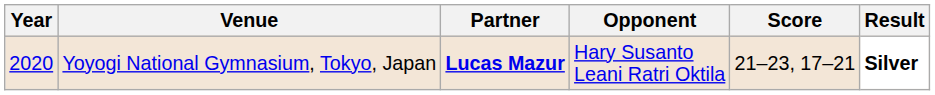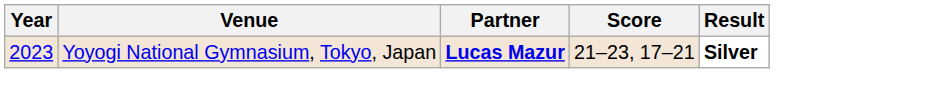- column: Opponent | Hary Susanto Leani Ratri Oktila
Yoyogi National Gymnasium, Tokyo, Japan | Year: 2020 -> 2023
